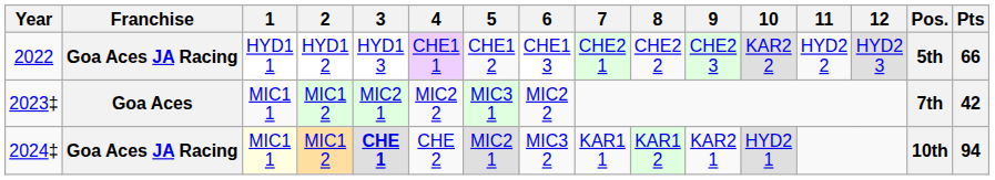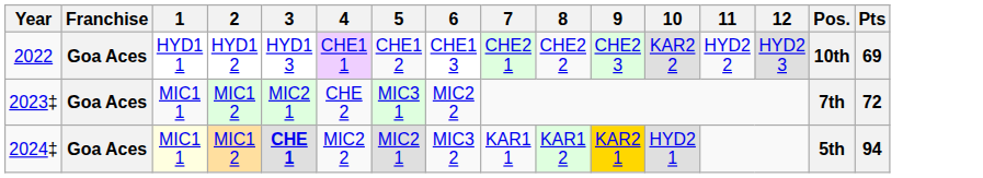2022 | Franchise: Goa Aces JA Racing -> Goa Aces
2022 | Pos.: 5th -> 10th
2022 | Pts: 66 -> 69
2023‡ | 4: MIC2 2 -> CHE 2
2023‡ | Pts: 42 -> 72
2024‡ | Franchise: Goa Aces JA Racing -> Goa Aces
2024‡ | 4: CHE 2 -> MIC2 2
2024‡ | 9: no background -> gold background
2024‡ | Pos.: 10th -> 5th
